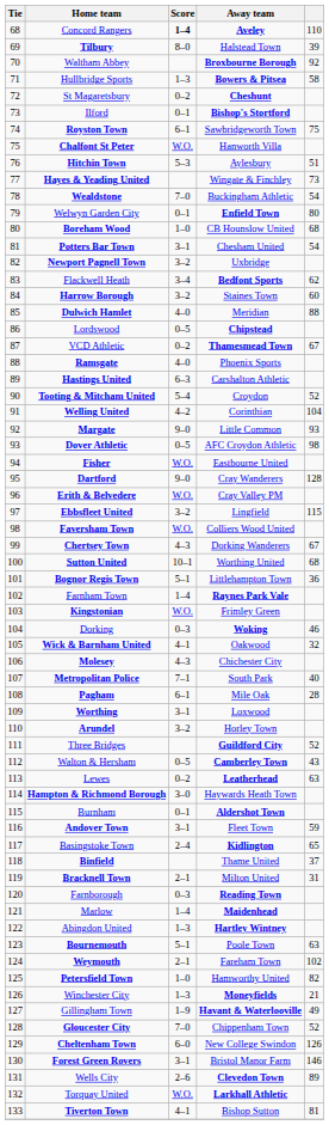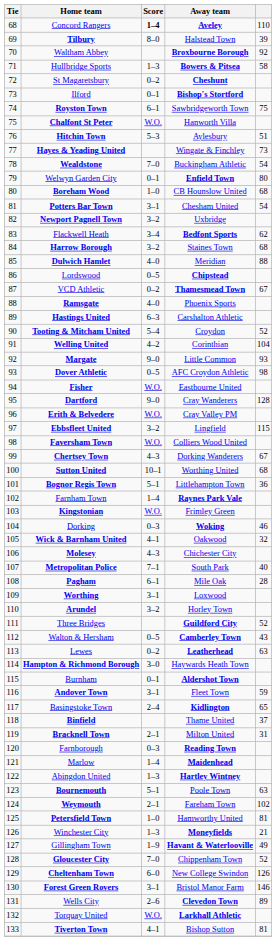Harrow Borough | column 5: 60 -> 68
Petersfield Town | column 5: 82 -> 81
